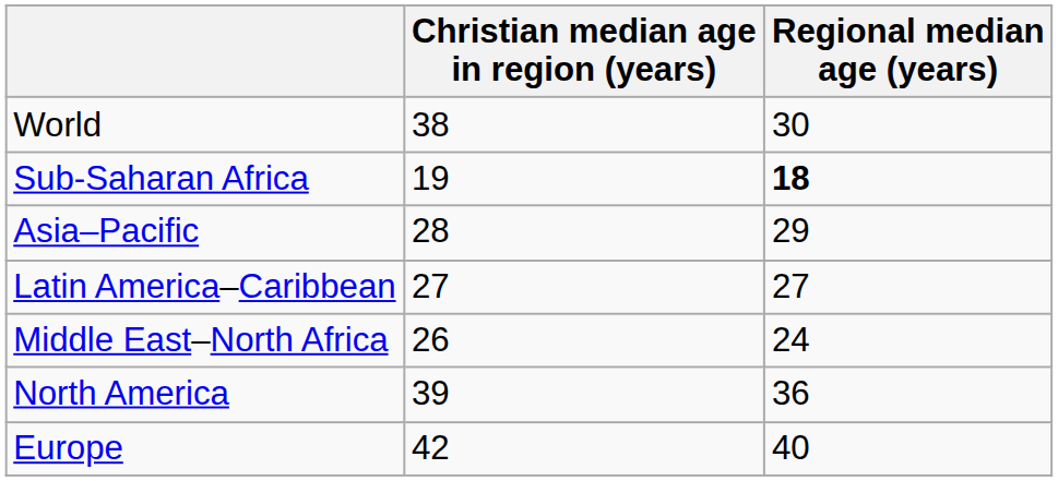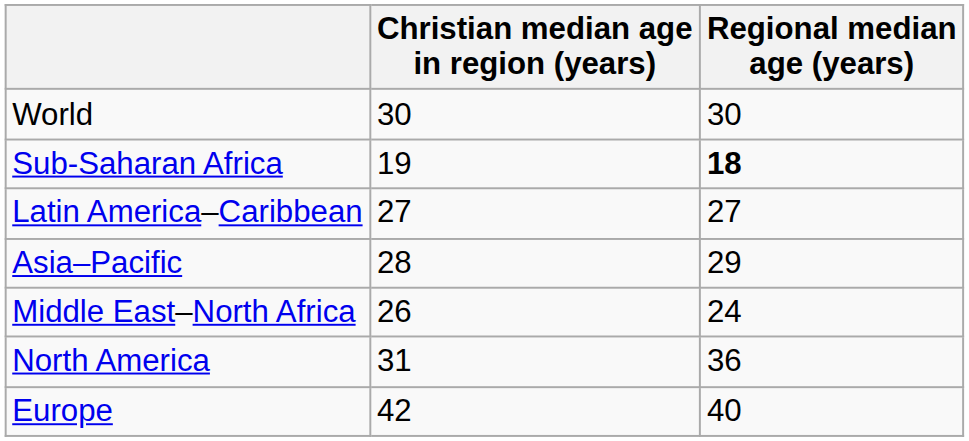World | Christian median age in region (years): 38 -> 30
rows swapped: Latin America–Caribbean <-> Asia–Pacific
North America | Christian median age in region (years): 39 -> 31
